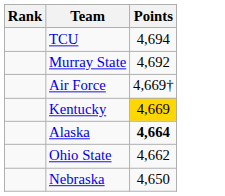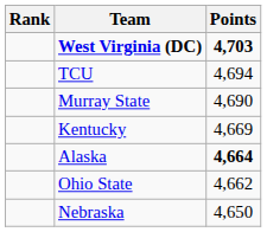+ row: West Virginia (DC) | 4,703
Murray State | Points: 4,692 -> 4,690
- row: Air Force | 4,669†
Kentucky | Points: gold background -> no background
